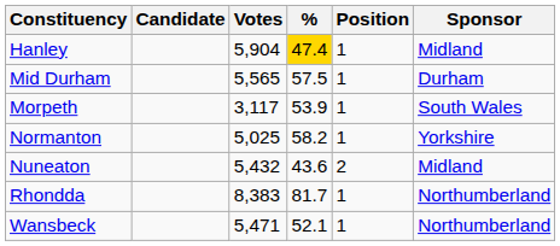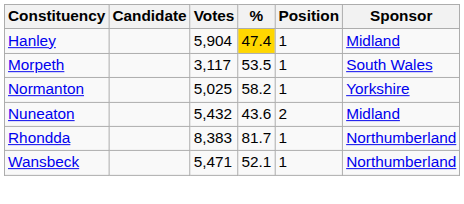- row: Mid Durham | 5,565 | 57.5 | 1 | Durham
Morpeth | %: 53.9 -> 53.5
